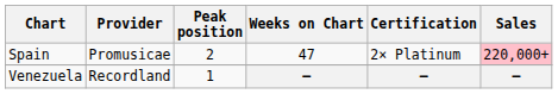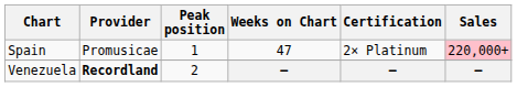Spain | Peak position: 2 -> 1
Venezuela | Provider: normal -> bold
Venezuela | Peak position: 1 -> 2
